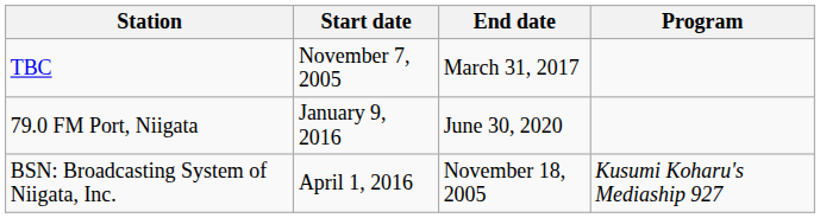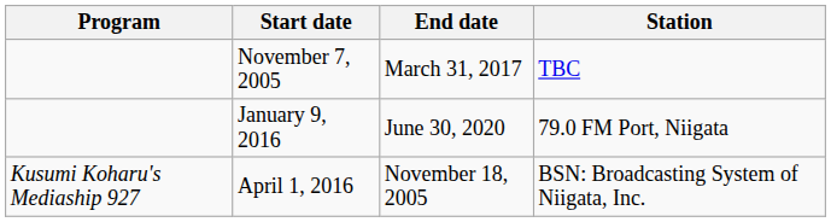columns swapped: Program <-> Station
